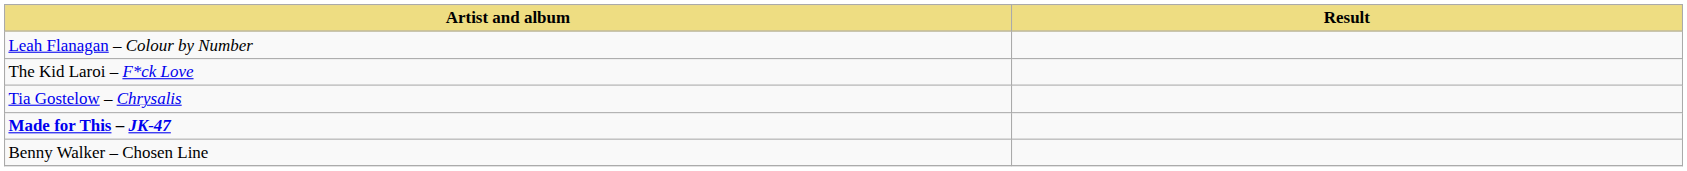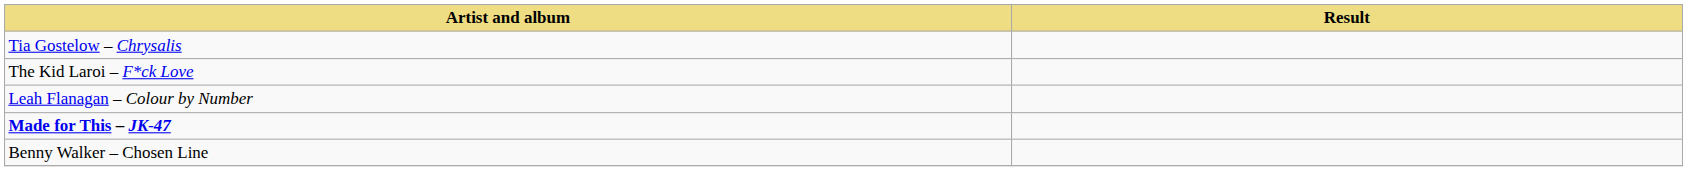rows swapped: Tia Gostelow – Chrysalis <-> Leah Flanagan – Colour by Number
